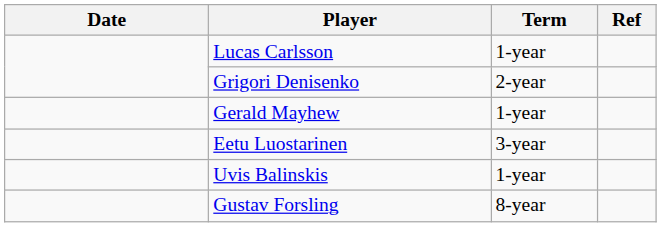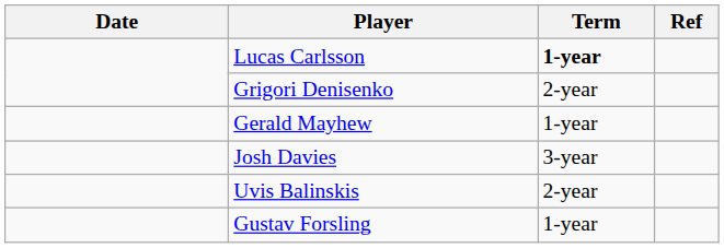Lucas Carlsson | Term: normal -> bold
- row: Eetu Luostarinen | 3-year
+ row: Josh Davies | 3-year
Uvis Balinskis | Term: 1-year -> 2-year
Gustav Forsling | Term: 8-year -> 1-year
